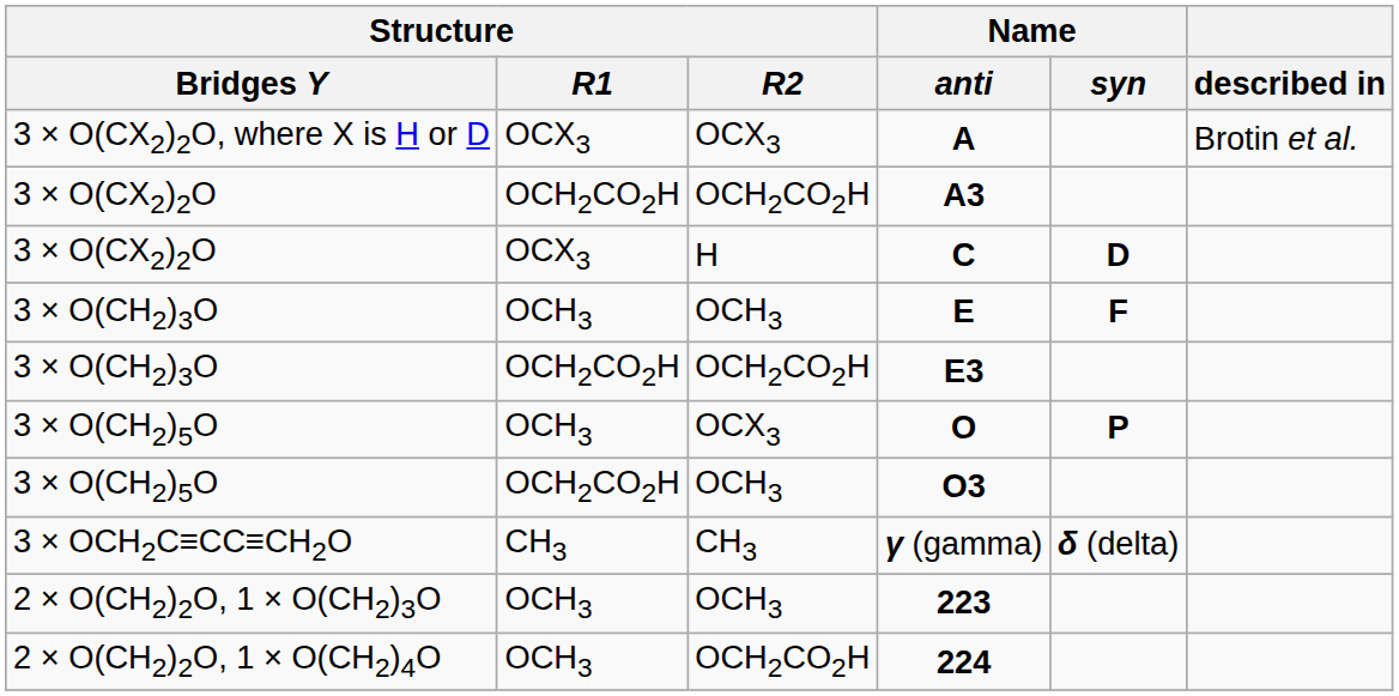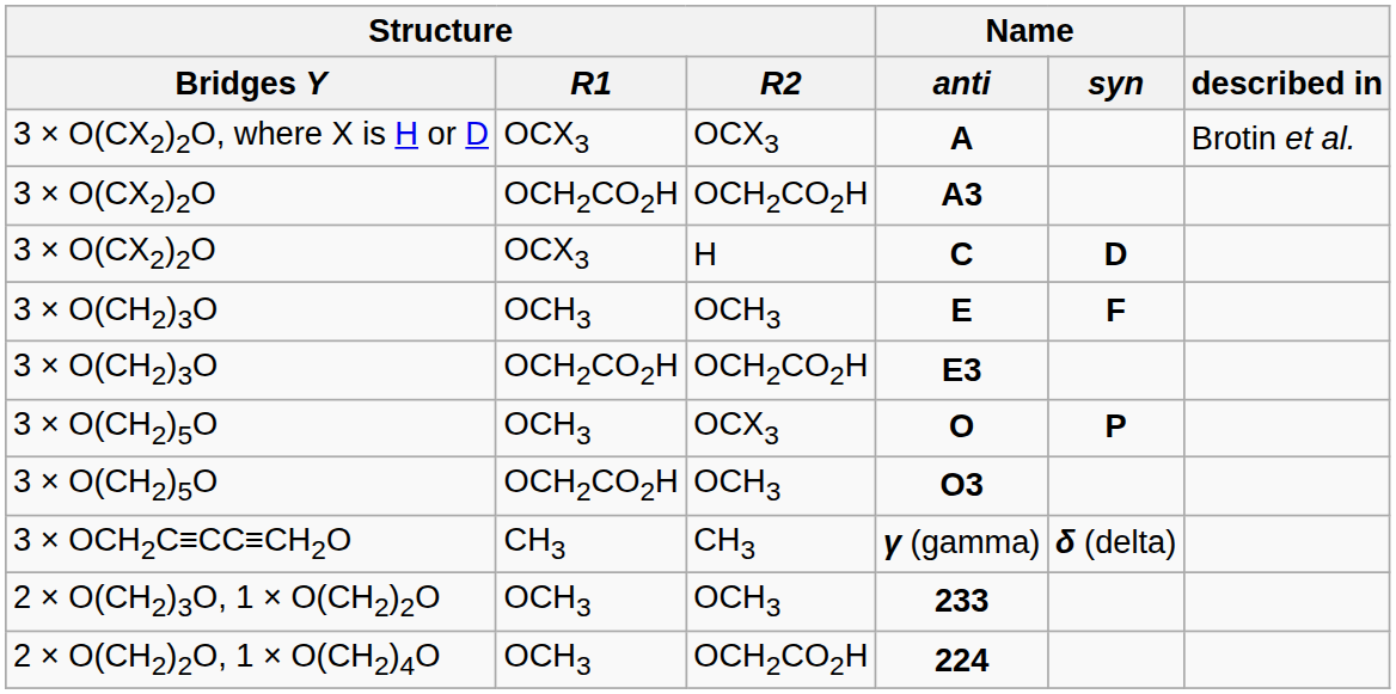- row: 2 × O(CH2)2O, 1 × O(CH2)3O | OCH3 | OCH3 | 223
+ row: 2 × O(CH2)3O, 1 × O(CH2)2O | OCH3 | OCH3 | 233
